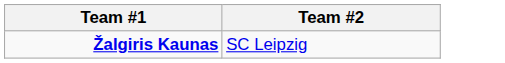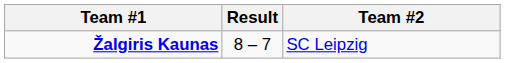+ column: Result | 8 – 7
